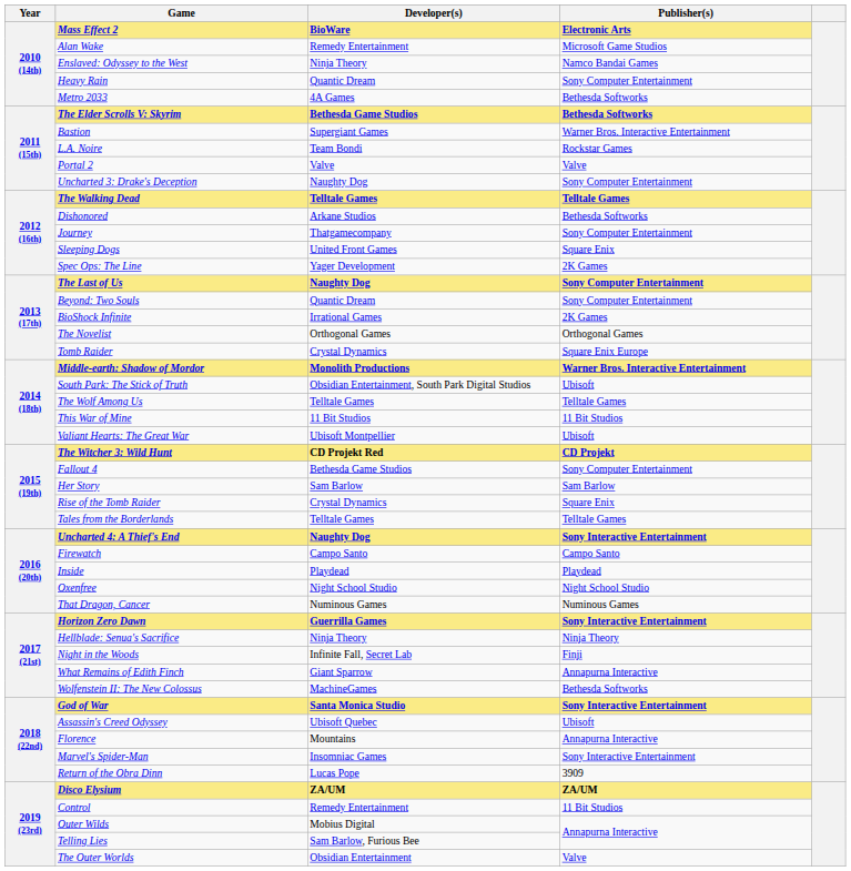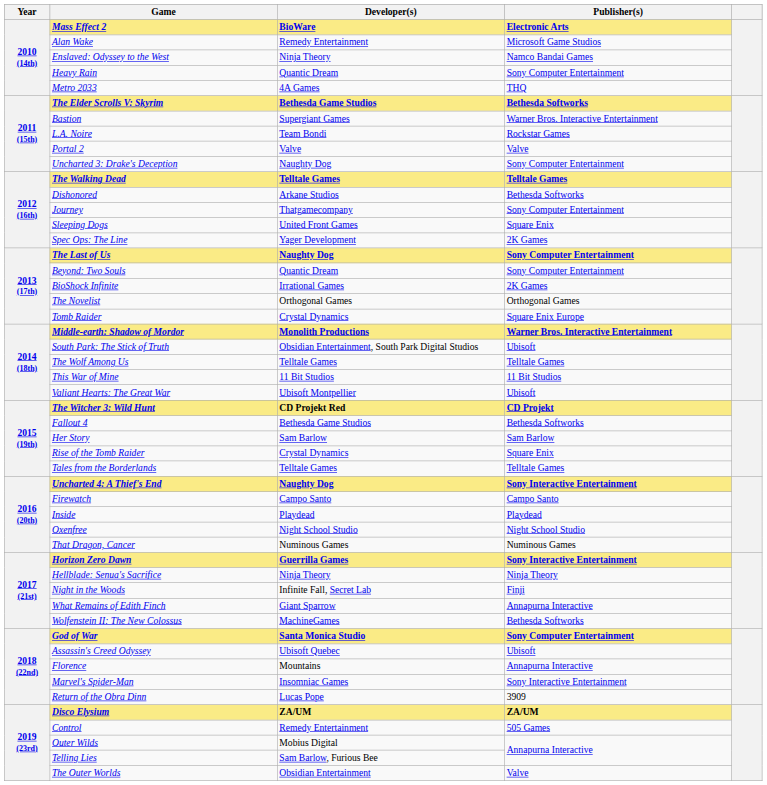Metro 2033 | Publisher(s): Bethesda Softworks -> THQ
Fallout 4 | Publisher(s): Sony Computer Entertainment -> Bethesda Softworks
God of War | Publisher(s): Sony Interactive Entertainment -> Sony Computer Entertainment
Control | Publisher(s): 11 Bit Studios -> 505 Games
